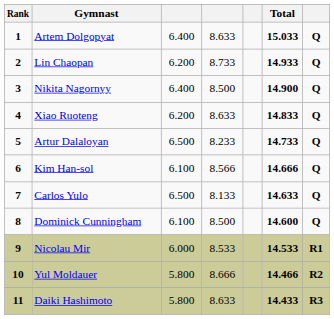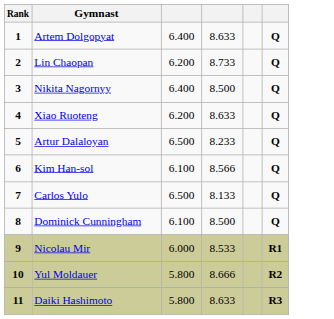- column: Total | 15.033 | 14.933 | 14.900 | 14.833 | 14.733 | 14.666 | 14.633 | 14.600 | 14.533 | 14.466 | 14.433
